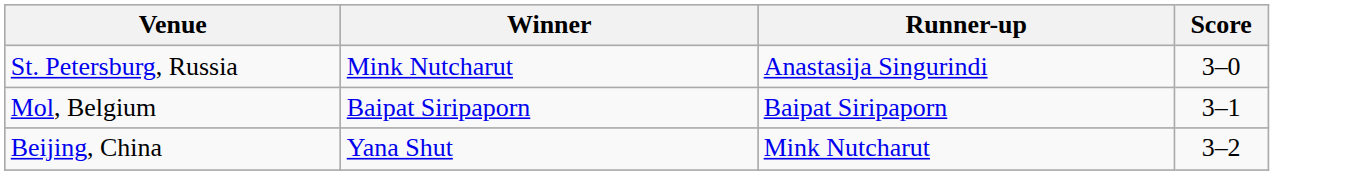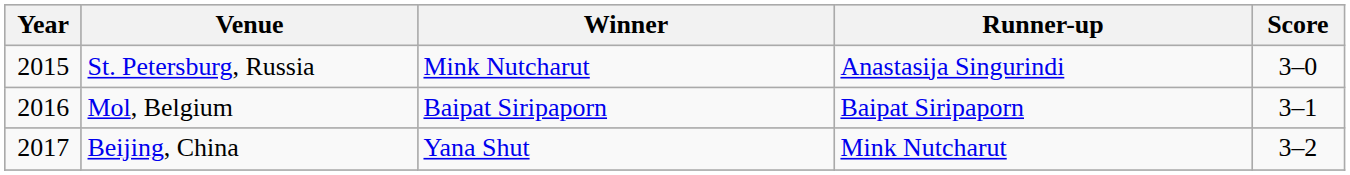+ column: Year | 2015 | 2016 | 2017
